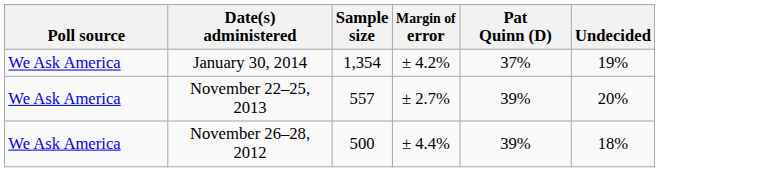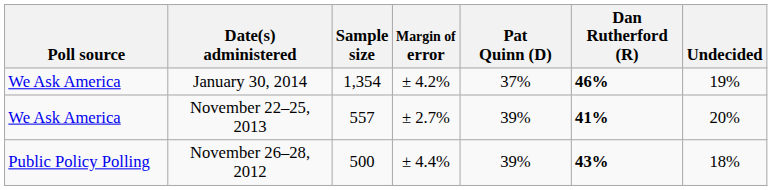+ column: Dan Rutherford (R) | 46% | 41% | 43%
November 26–28, 2012 | Poll source: We Ask America -> Public Policy Polling
